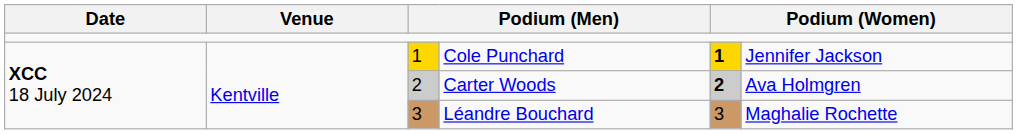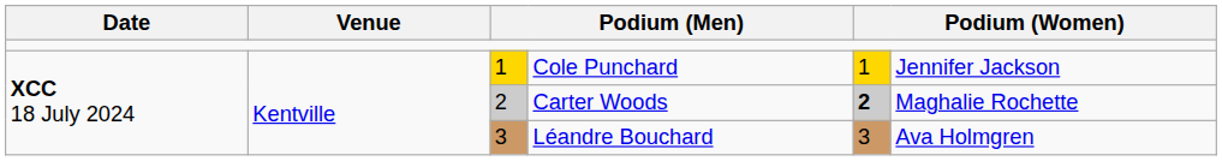Cole Punchard | column 5: bold -> normal
Carter Woods | column 6: Ava Holmgren -> Maghalie Rochette
Léandre Bouchard | column 6: Maghalie Rochette -> Ava Holmgren
